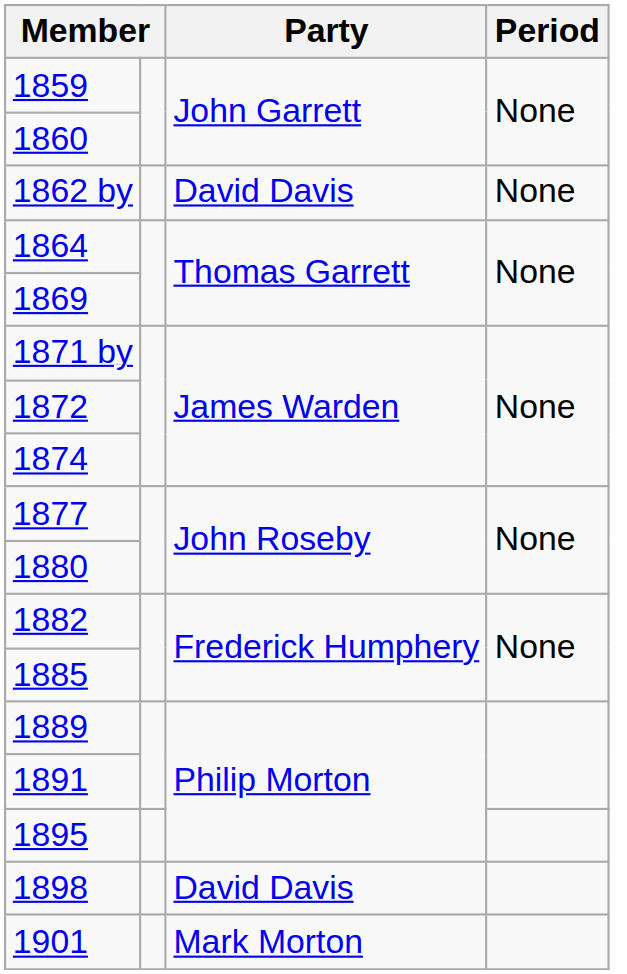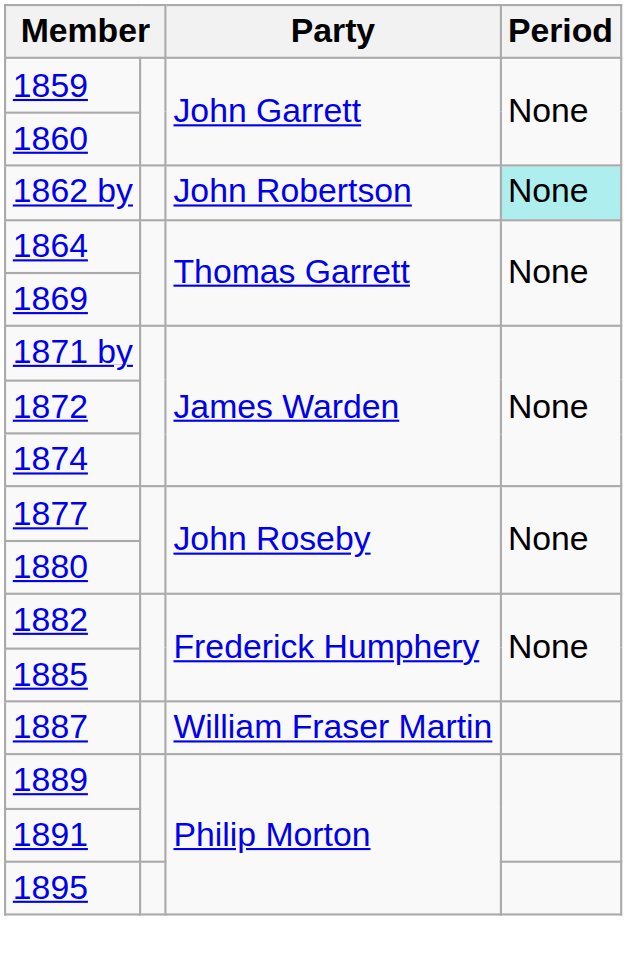1862 by | Party: David Davis -> John Robertson
1862 by | Period: no background -> paleturquoise background
+ row: 1887 | William Fraser Martin
- row: 1898 | David Davis
- row: 1901 | Mark Morton
